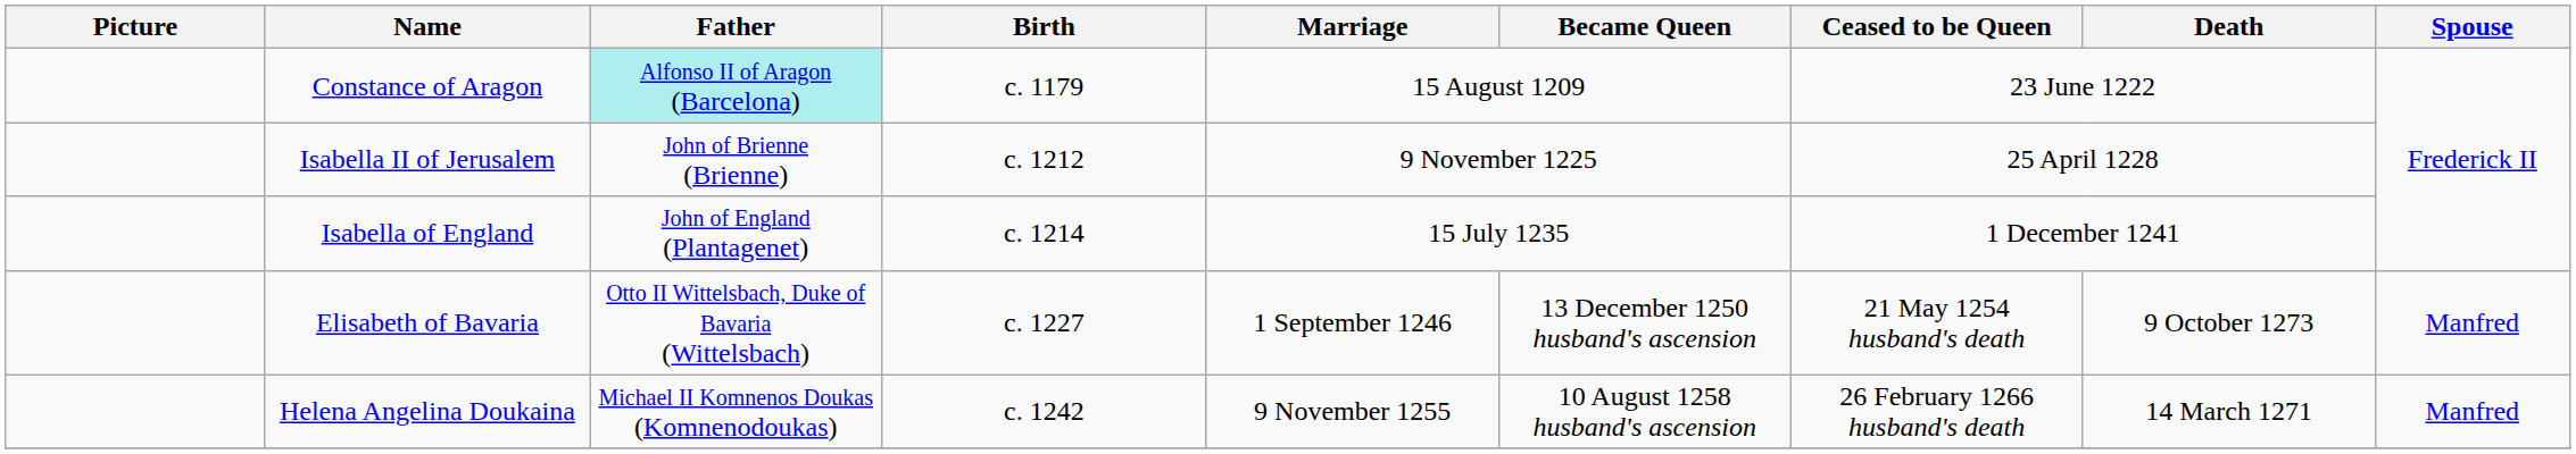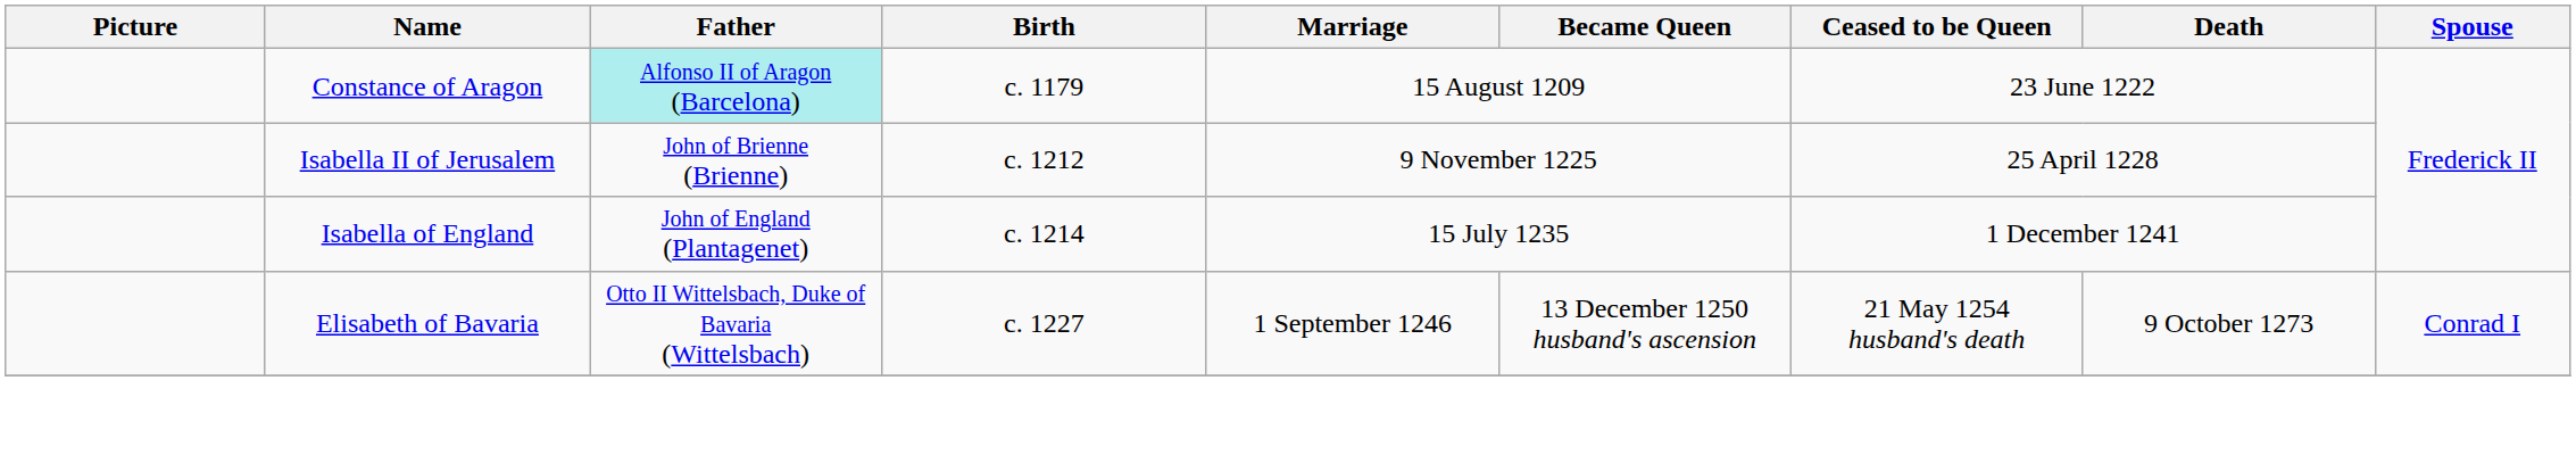Elisabeth of Bavaria | Spouse: Manfred -> Conrad I
- row: Helena Angelina Doukaina | Michael II Komnenos Doukas (Komnenodoukas) | c. 1242 | 9 November 1255 | 10 August 1258 husband's ascension | 26 February 1266 husband's death | 14 March 1271 | Manfred
